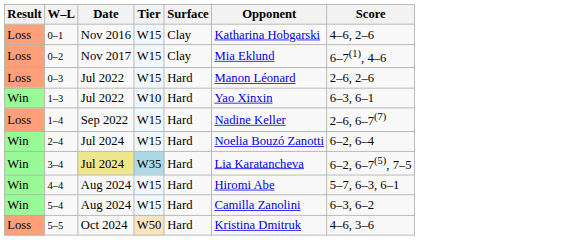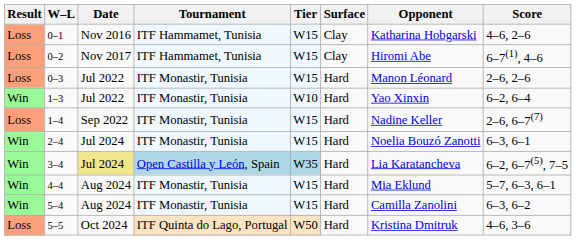+ column: Tournament | ITF Hammamet, Tunisia | ITF Hammamet, Tunisia | ITF Monastir, Tunisia | ITF Monastir, Tunisia | ITF Monastir, Tunisia | ITF Monastir, Tunisia | Open Castilla y León, Spain | ITF Monastir, Tunisia | ITF Monastir, Tunisia | ITF Quinta do Lago, Portugal
0–2 | Opponent: Mia Eklund -> Hiromi Abe
1–3 | Score: 6–3, 6–1 -> 6–2, 6–4
2–4 | Score: 6–2, 6–4 -> 6–3, 6–1
4–4 | Opponent: Hiromi Abe -> Mia Eklund
